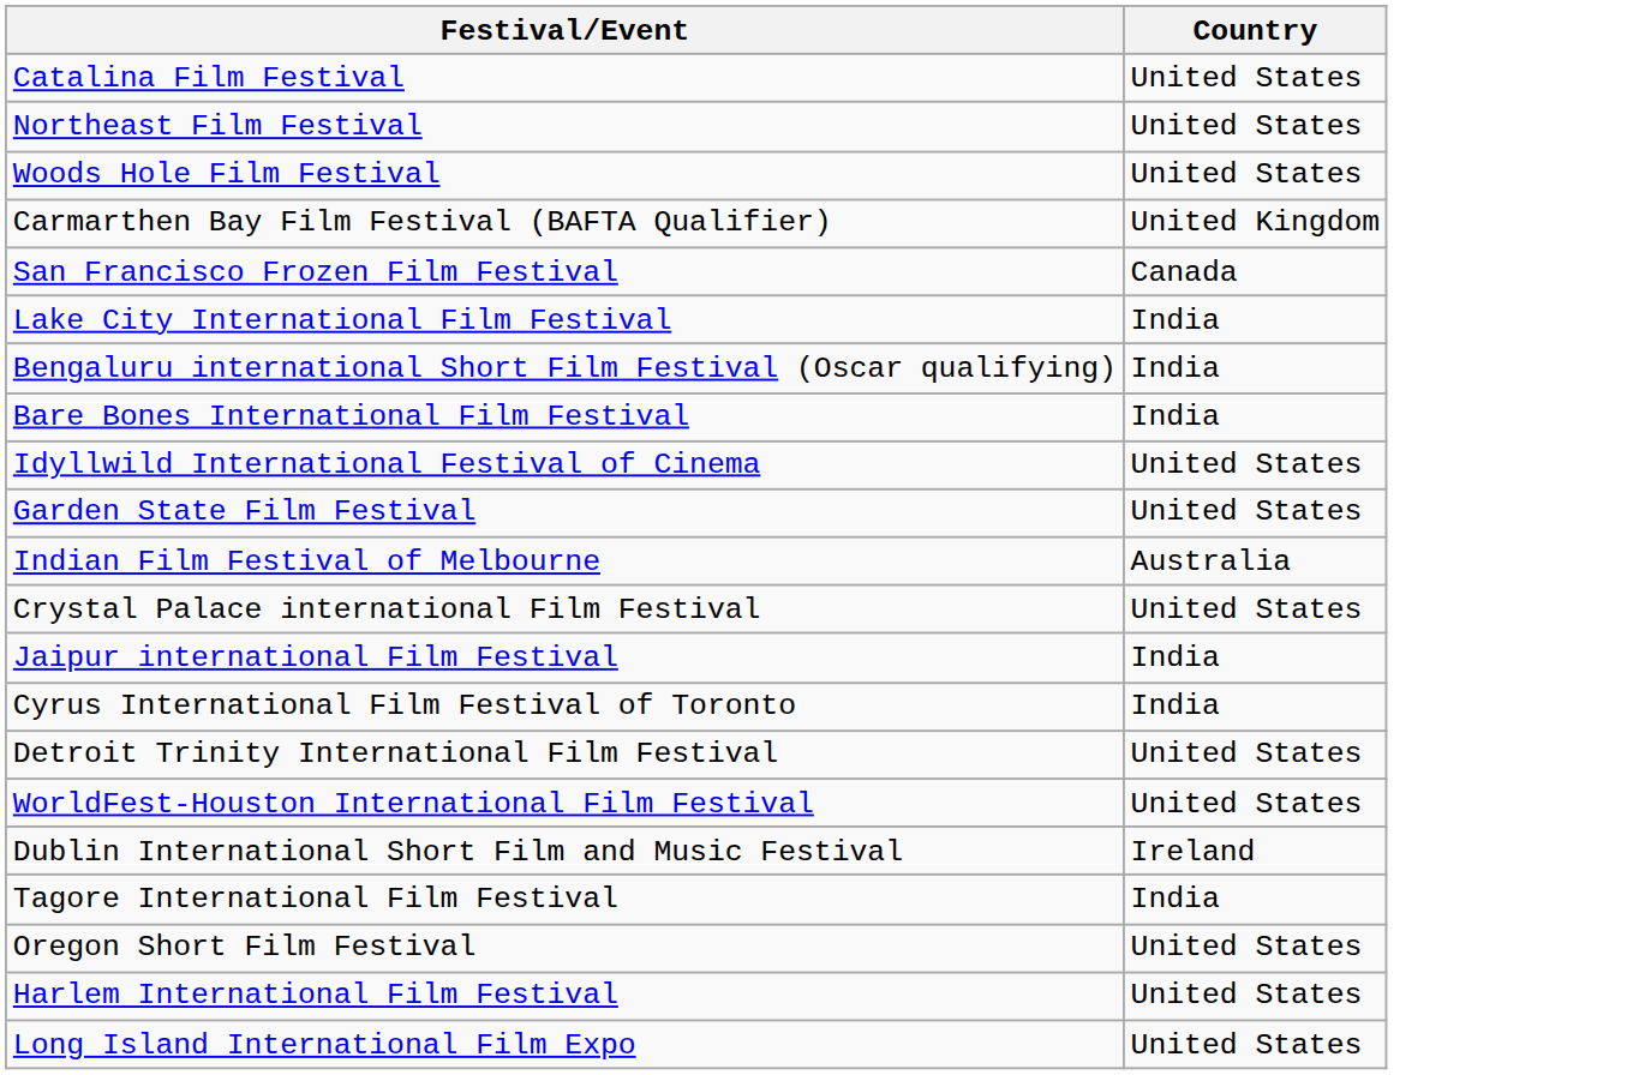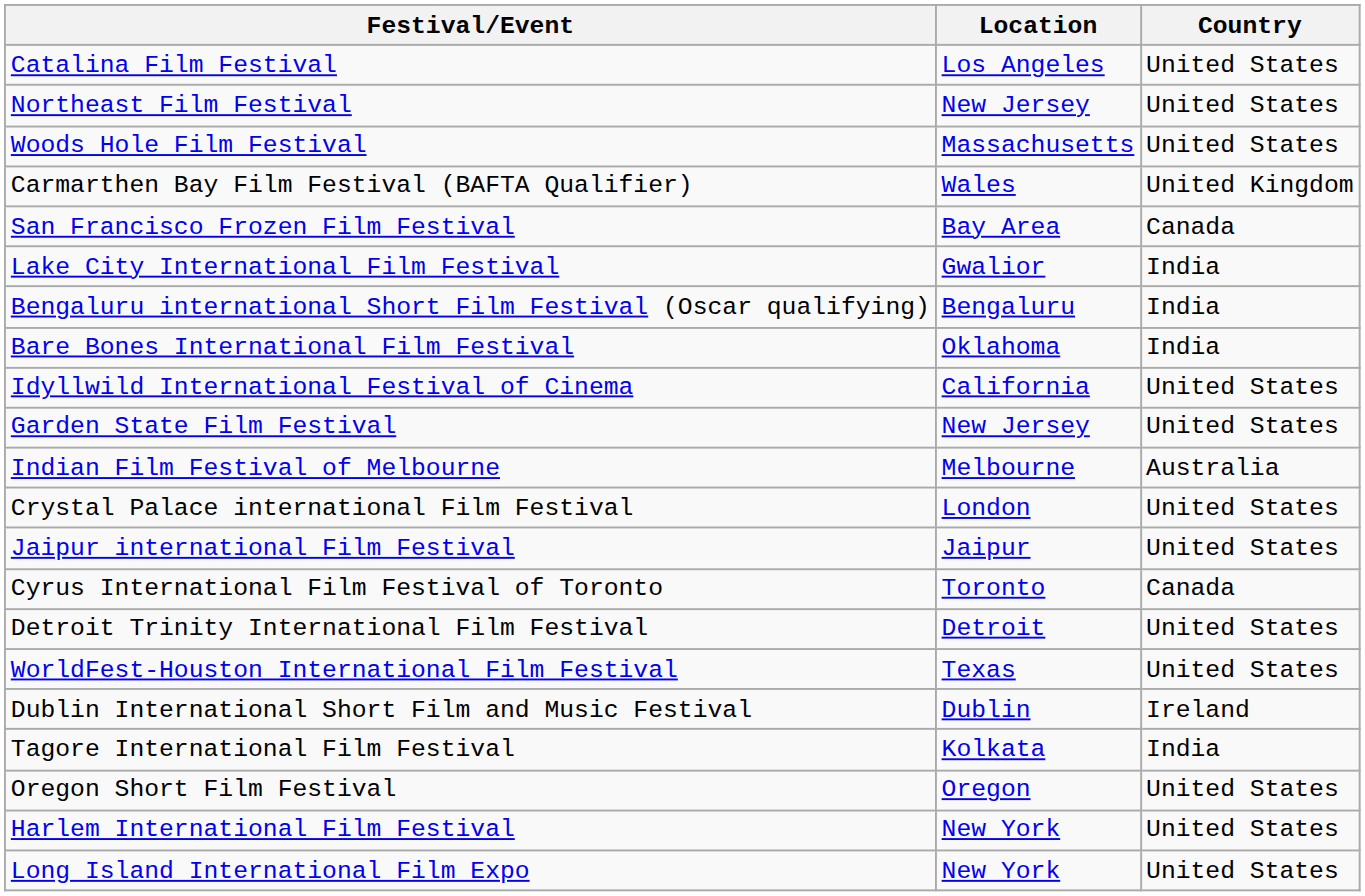+ column: Location | Los Angeles | New Jersey | Massachusetts | Wales | Bay Area | Gwalior | Bengaluru | Oklahoma | California | New Jersey | Melbourne | London | Jaipur | Toronto | Detroit | Texas | Dublin | Kolkata | Oregon | New York | New York
Jaipur international Film Festival | Country: India -> United States
Cyrus International Film Festival of Toronto | Country: India -> Canada
